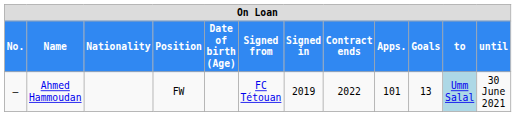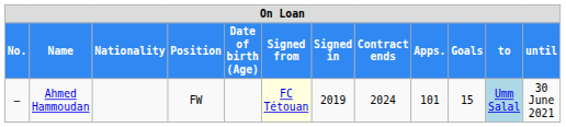Ahmed Hammoudan | Signed from: no background -> lightyellow background
Ahmed Hammoudan | Contract ends: 2022 -> 2024
Ahmed Hammoudan | Goals: 13 -> 15
